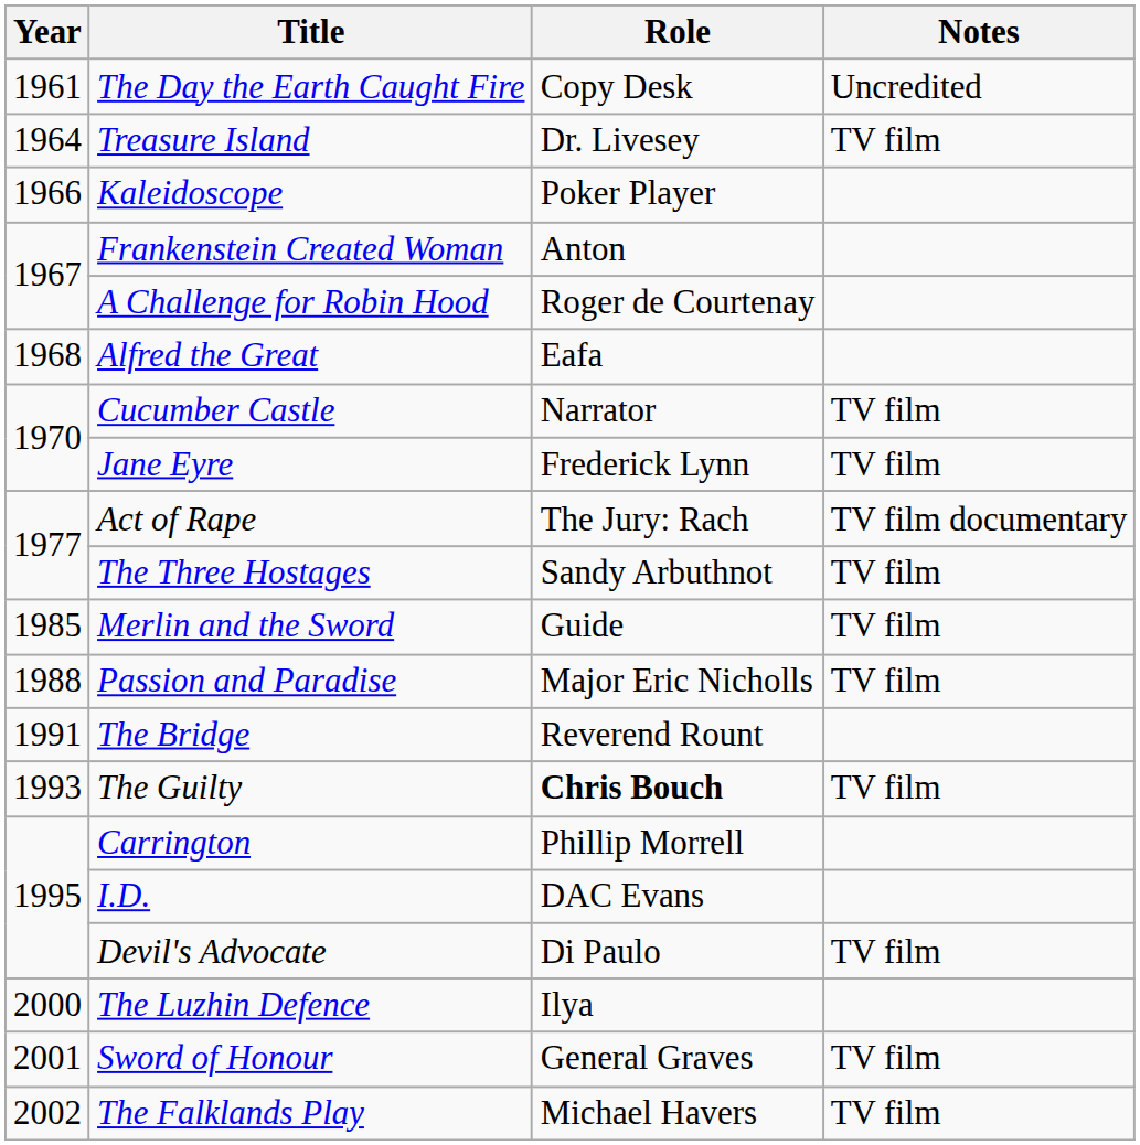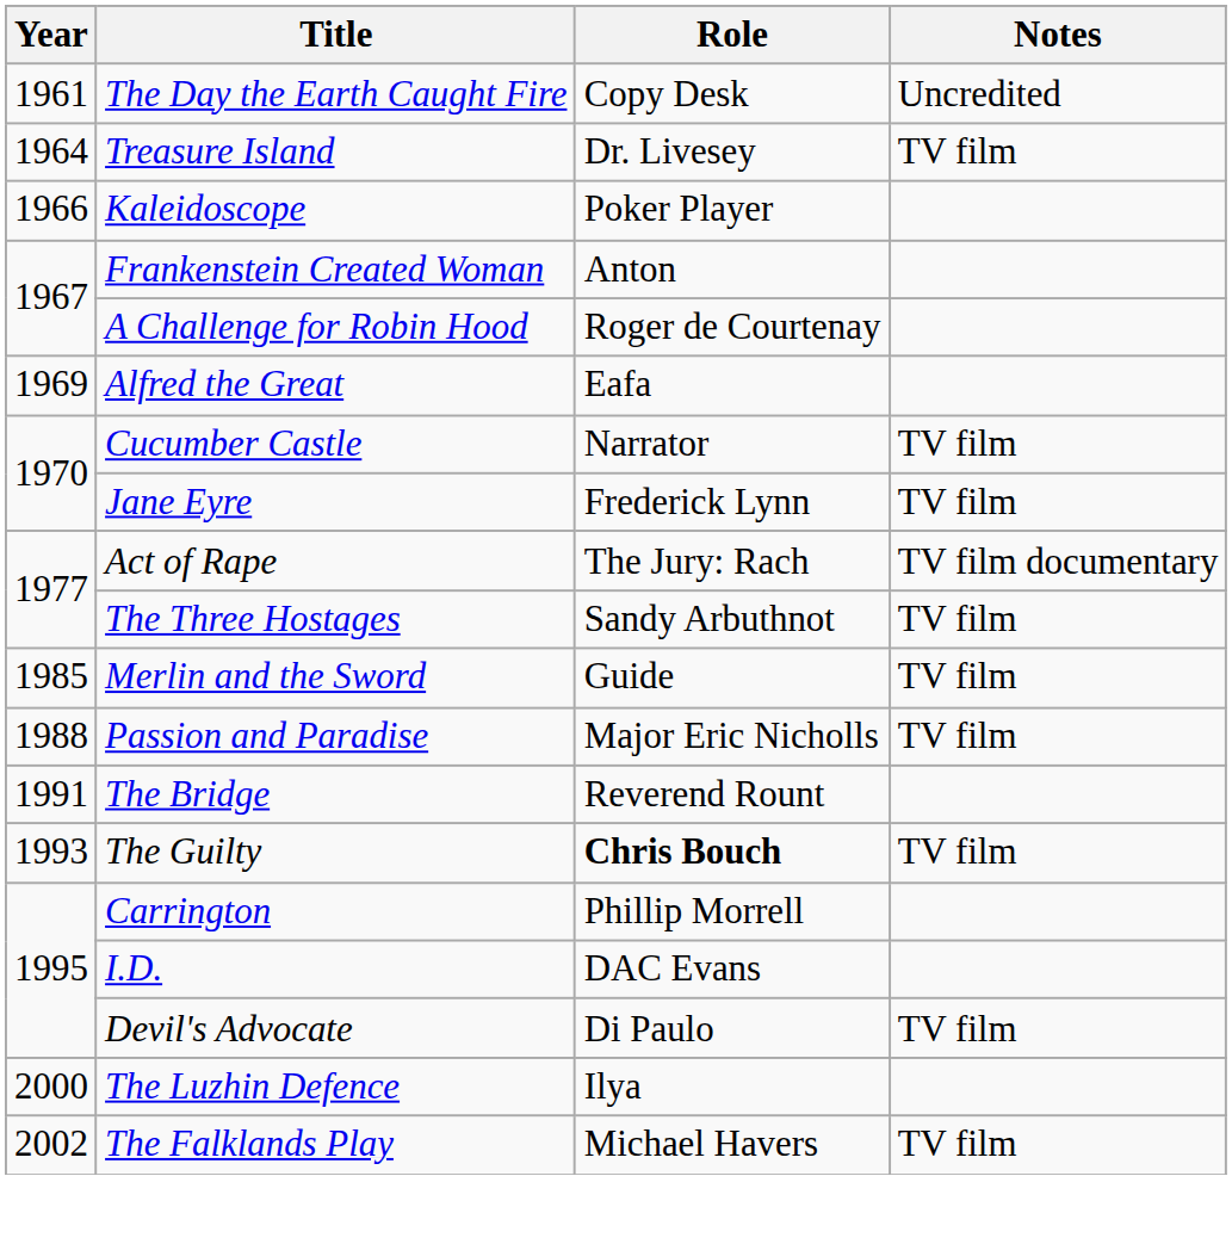Alfred the Great | Year: 1968 -> 1969
- row: 2001 | Sword of Honour | General Graves | TV film
